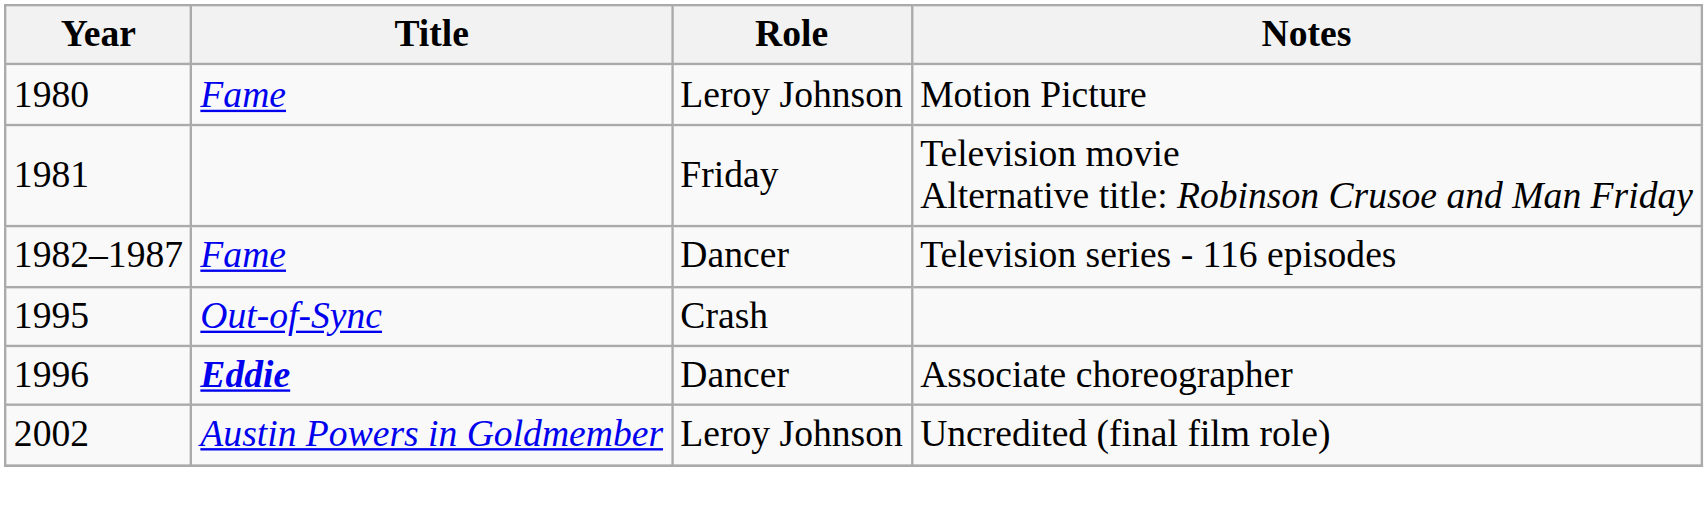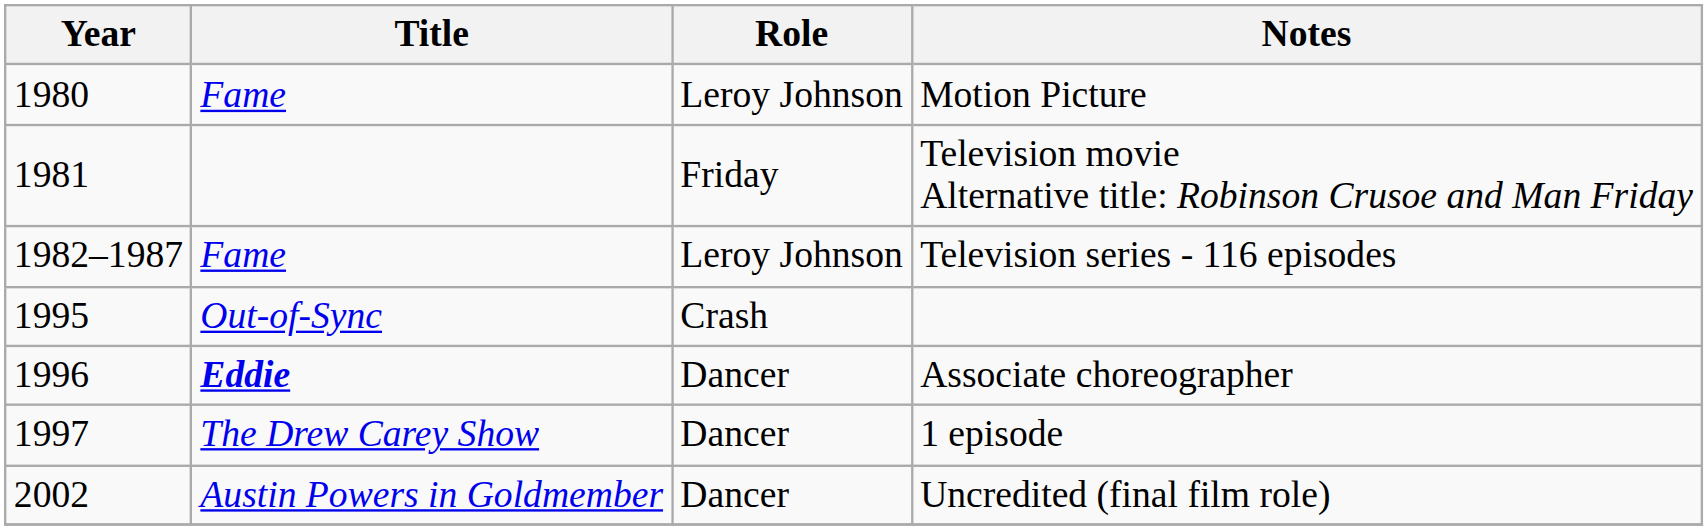Television series - 116 episodes | Role: Dancer -> Leroy Johnson
+ row: 1997 | The Drew Carey Show | Dancer | 1 episode
Uncredited (final film role) | Role: Leroy Johnson -> Dancer
